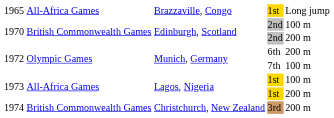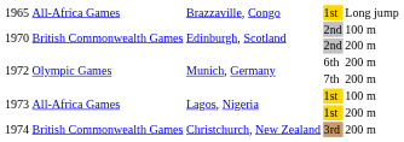7th | column 5: 100 m -> 200 m
